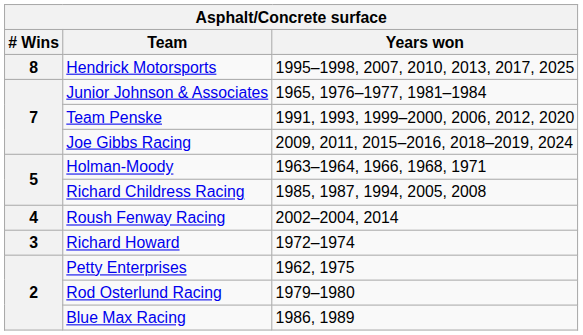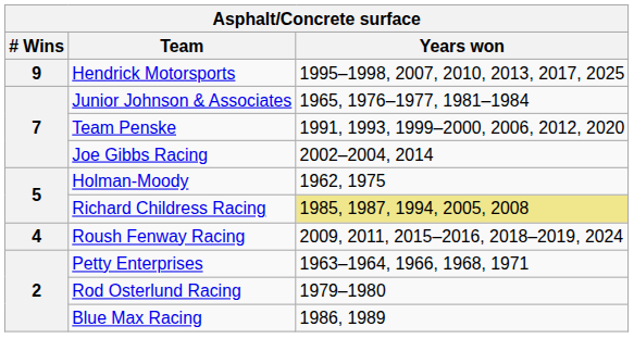Hendrick Motorsports | # Wins: 8 -> 9
Joe Gibbs Racing | Years won: 2009, 2011, 2015–2016, 2018–2019, 2024 -> 2002–2004, 2014
Holman-Moody | Years won: 1963–1964, 1966, 1968, 1971 -> 1962, 1975
Richard Childress Racing | Years won: no background -> khaki background
Roush Fenway Racing | Years won: 2002–2004, 2014 -> 2009, 2011, 2015–2016, 2018–2019, 2024
- row: 3 | Richard Howard | 1972–1974
Petty Enterprises | Years won: 1962, 1975 -> 1963–1964, 1966, 1968, 1971
